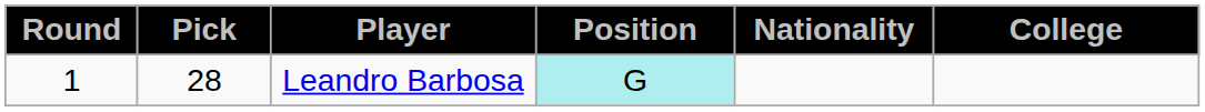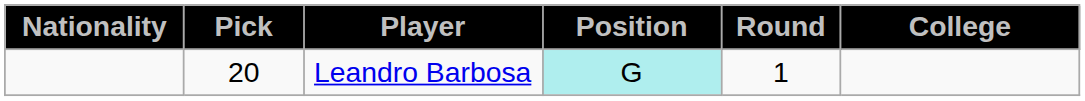columns swapped: Round <-> Nationality
Leandro Barbosa | Pick: 28 -> 20
